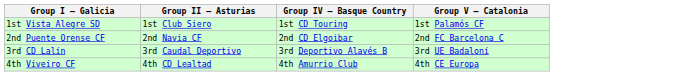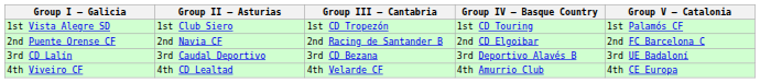+ column: Group III – Cantabria | 1st CD Tropezón | 2nd Racing de Santander B | 3rd CD Bezana | 4th Velarde CF
